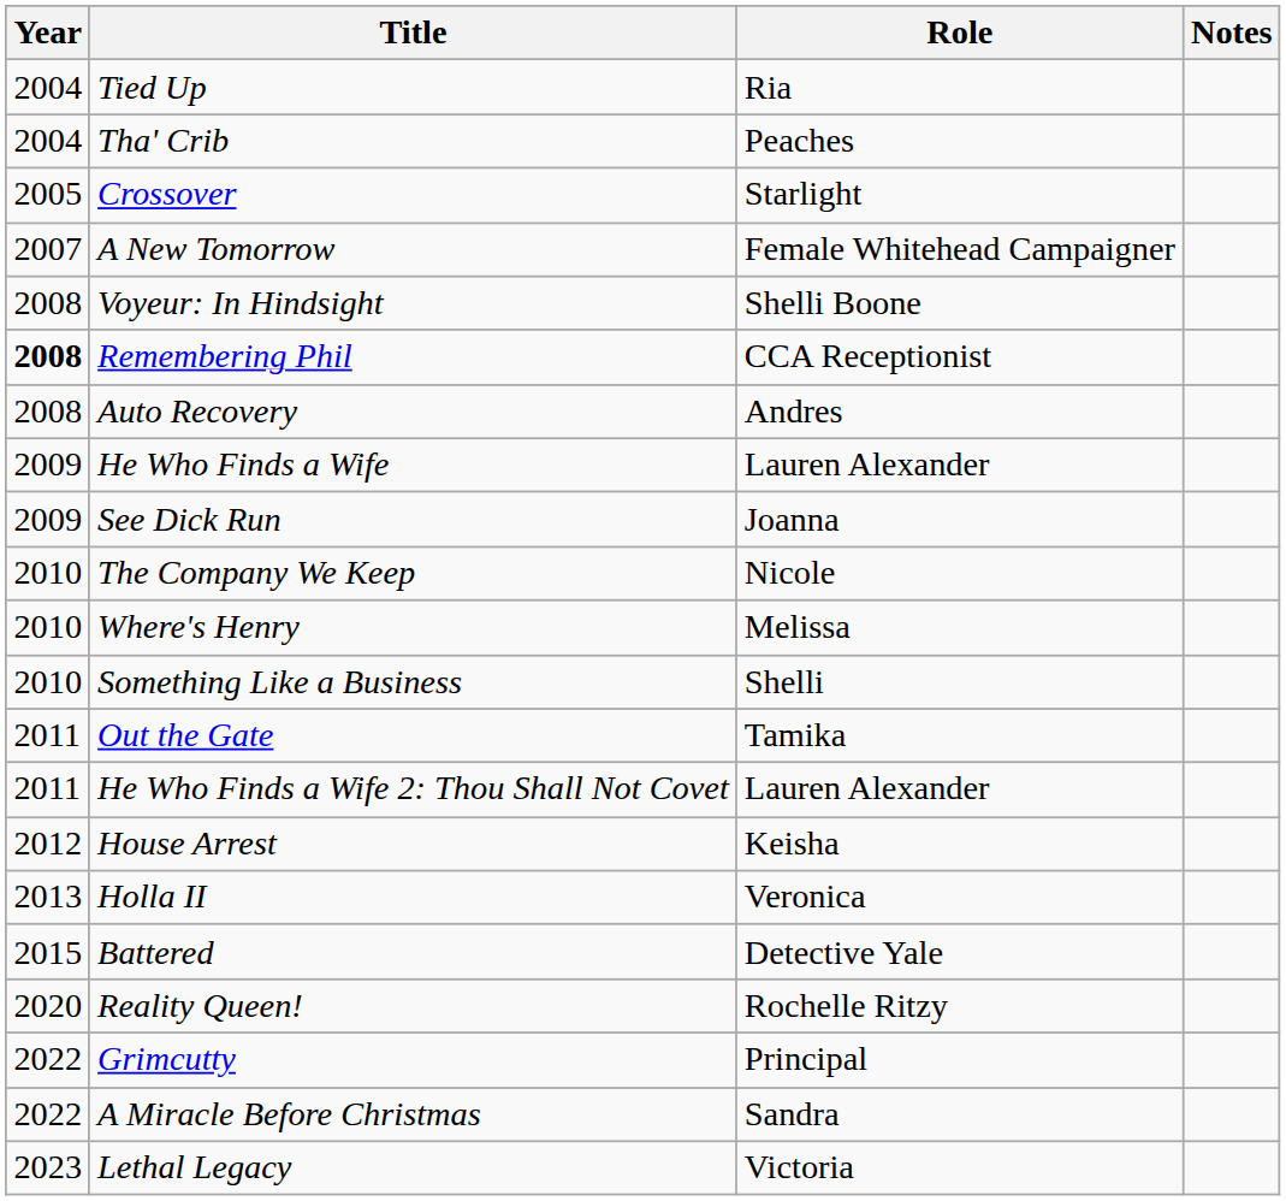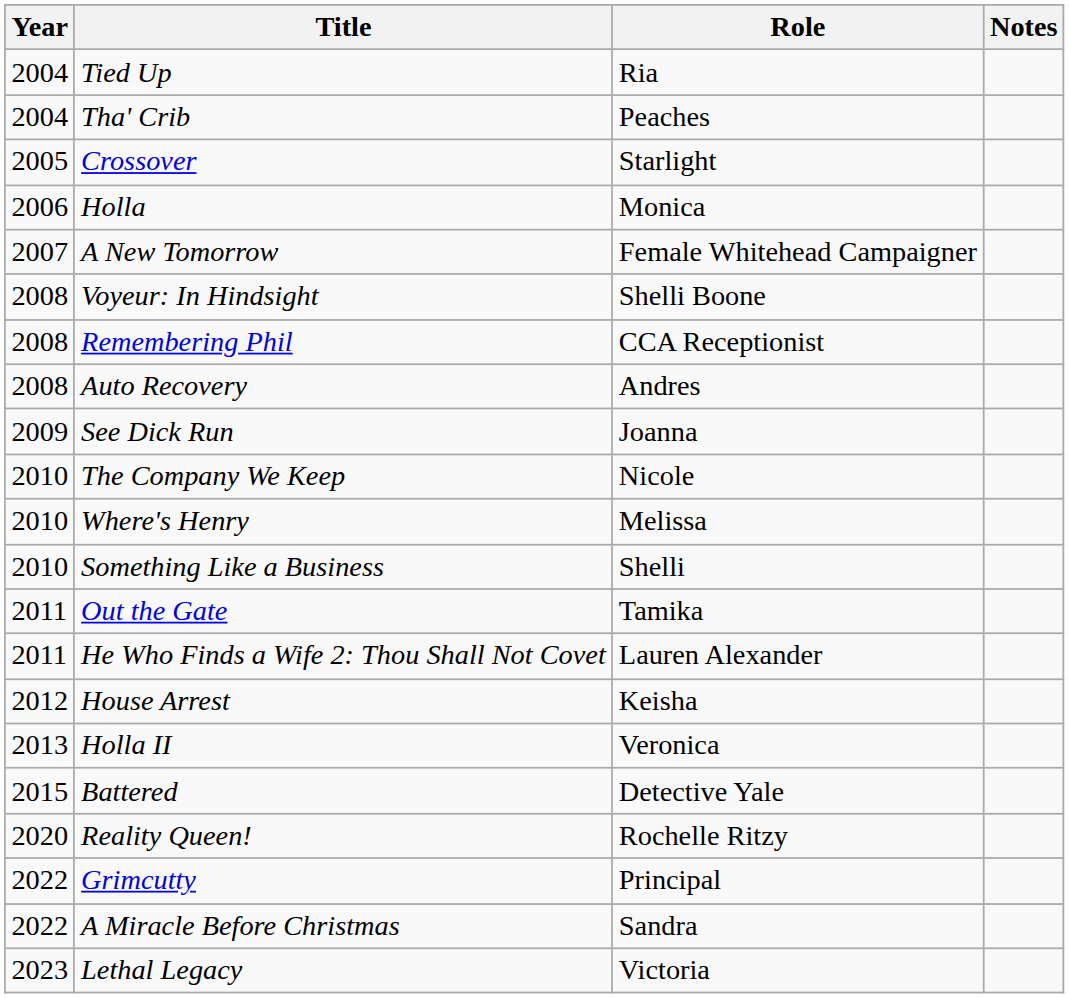+ row: 2006 | Holla | Monica
Remembering Phil | Year: bold -> normal
- row: 2009 | He Who Finds a Wife | Lauren Alexander
